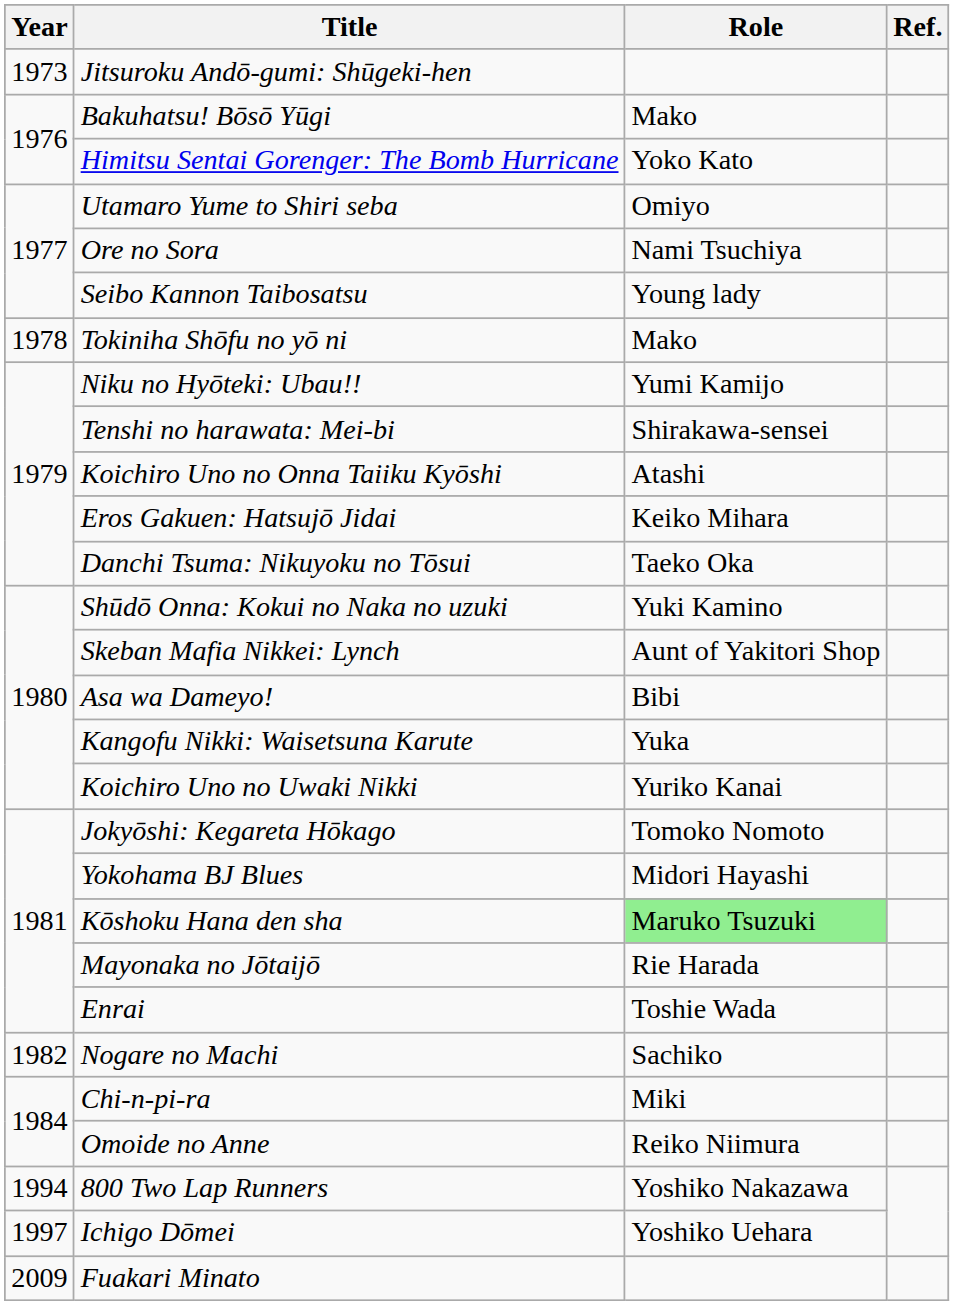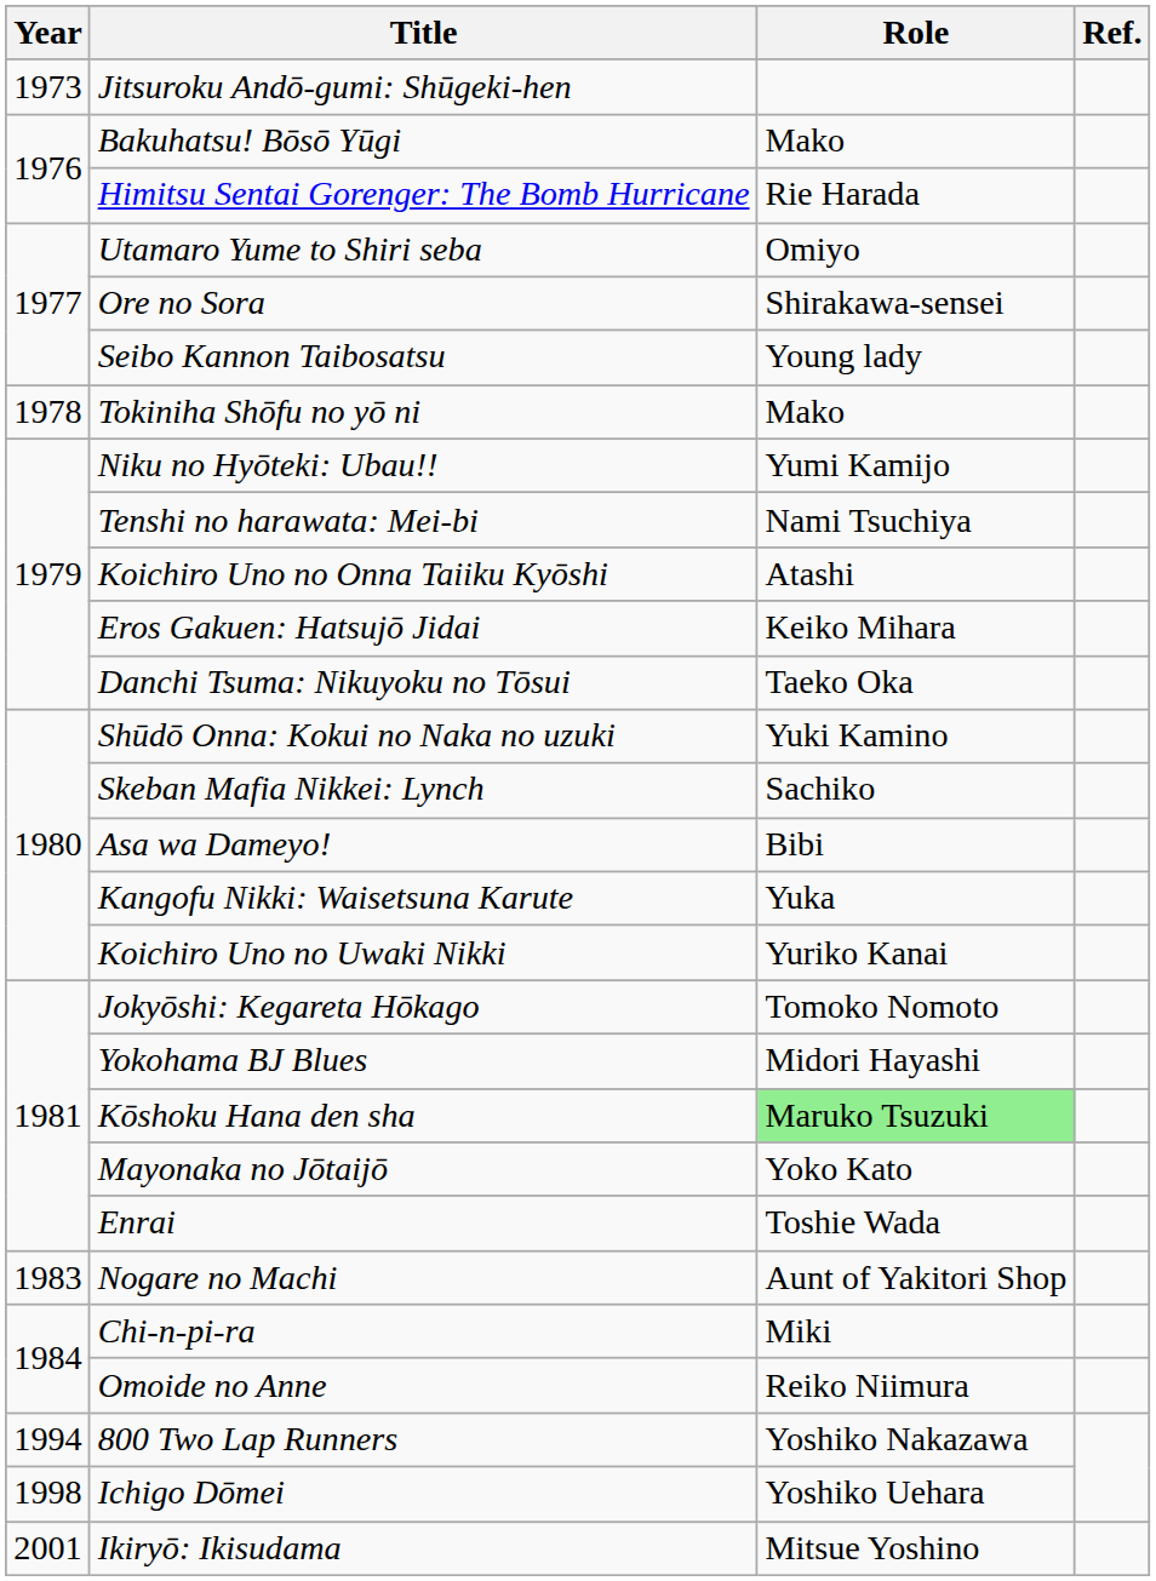Himitsu Sentai Gorenger: The Bomb Hurricane | Role: Yoko Kato -> Rie Harada
Ore no Sora | Role: Nami Tsuchiya -> Shirakawa-sensei
Tenshi no harawata: Mei-bi | Role: Shirakawa-sensei -> Nami Tsuchiya
Skeban Mafia Nikkei: Lynch | Role: Aunt of Yakitori Shop -> Sachiko
Mayonaka no Jōtaijō | Role: Rie Harada -> Yoko Kato
Nogare no Machi | Year: 1982 -> 1983
Nogare no Machi | Role: Sachiko -> Aunt of Yakitori Shop
Ichigo Dōmei | Year: 1997 -> 1998
+ row: 2001 | Ikiryō: Ikisudama | Mitsue Yoshino
- row: 2009 | Fuakari Minato
